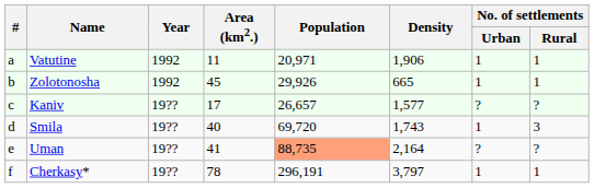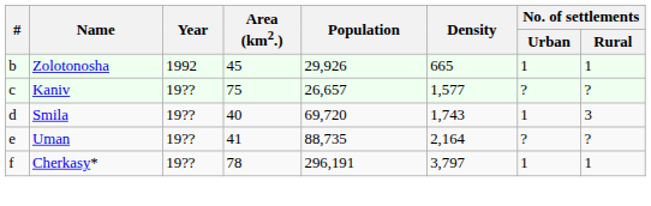- row: a | Vatutine | 1992 | 11 | 20,971 | 1,906 | 1 | 1
Kaniv | Area (km2.): 17 -> 75
Uman | Population: lightsalmon background -> no background
